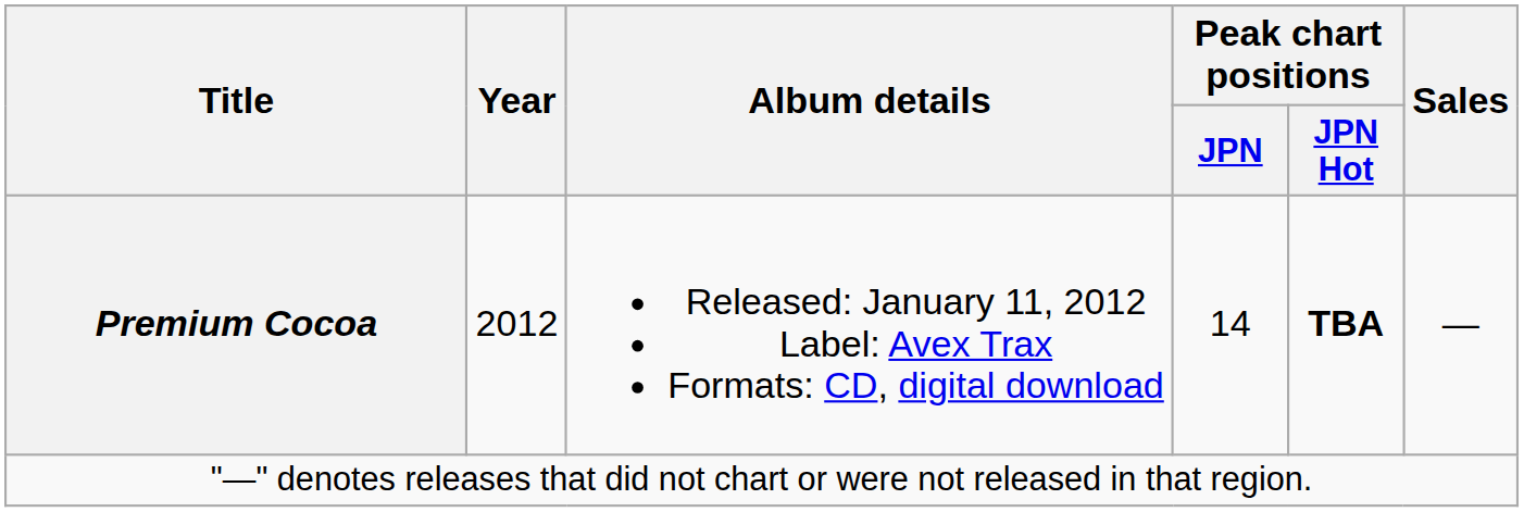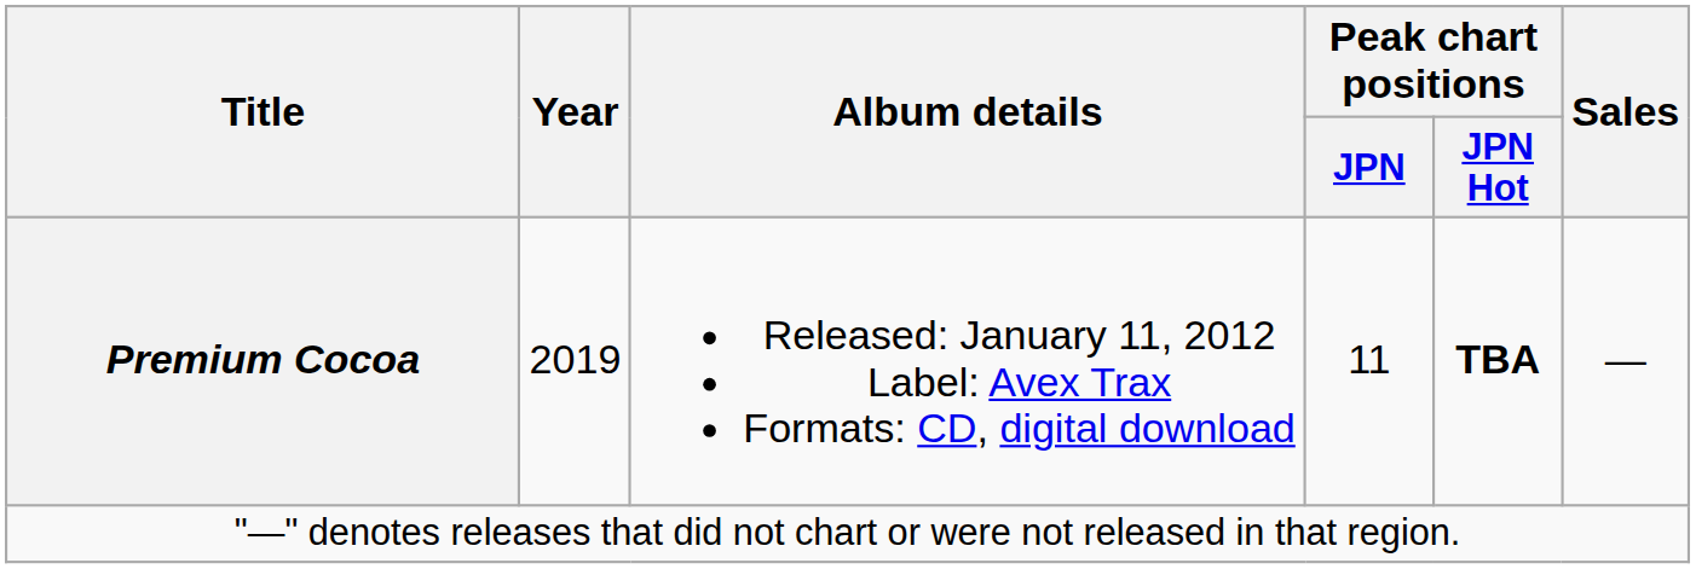Premium Cocoa | Year: 2012 -> 2019
Premium Cocoa | Peak chart positions / JPN: 14 -> 11
